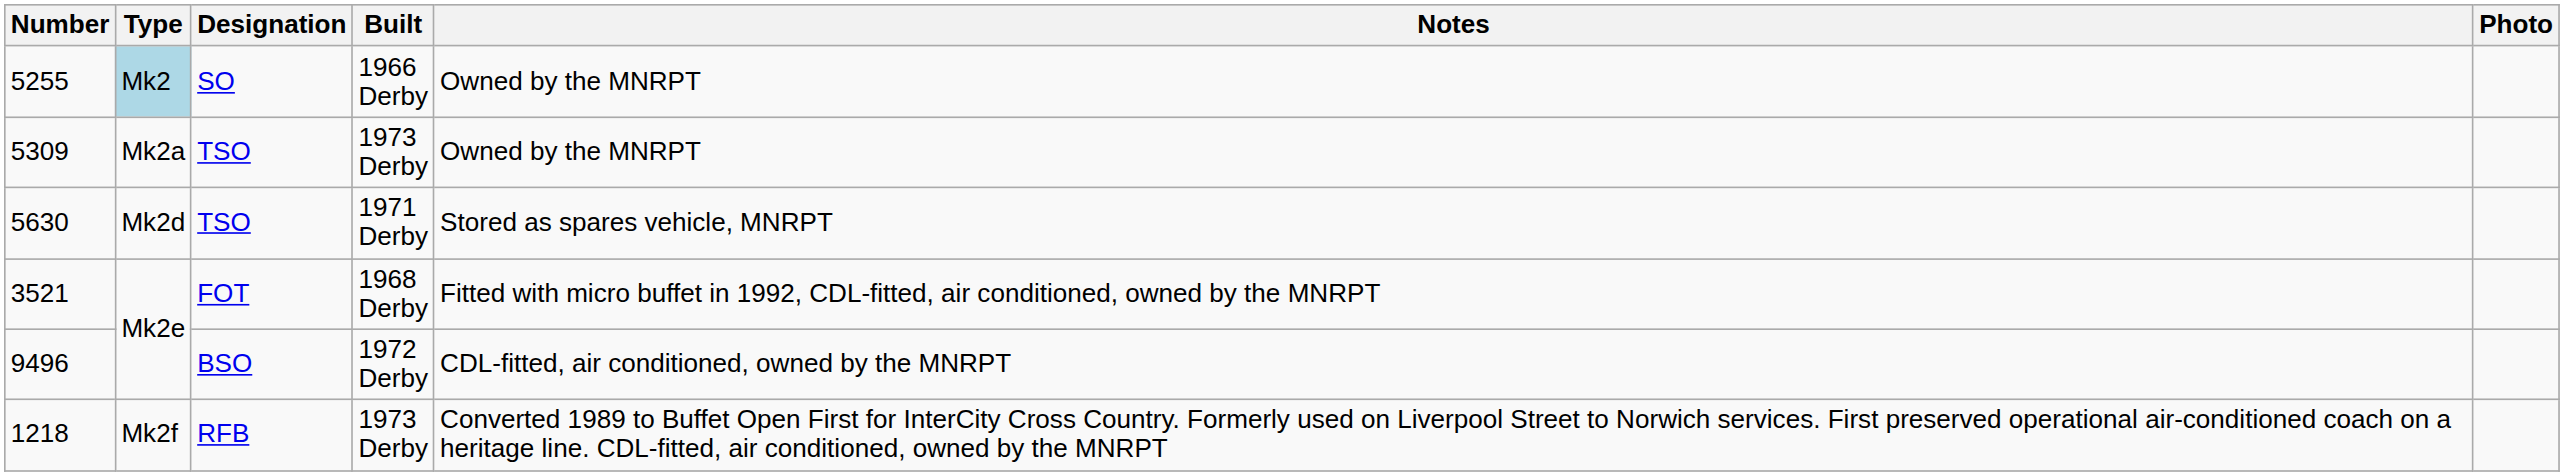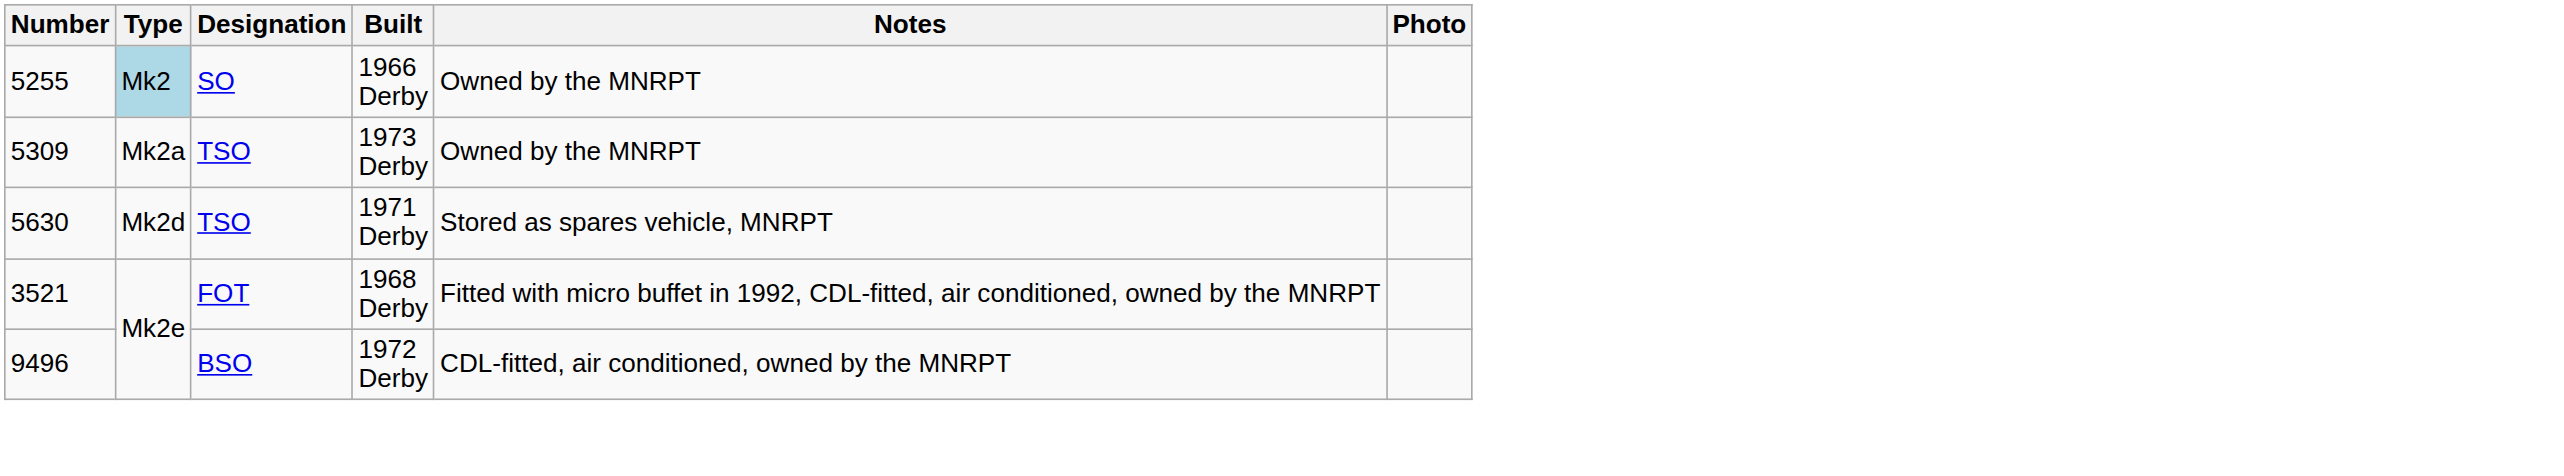- row: 1218 | Mk2f | RFB | 1973 Derby | Converted 1989 to Buffet Open First for InterCity Cross Country. Formerly used on Liverpool Street to Norwich services. First preserved operational air-conditioned coach on a heritage line. CDL-fitted, air conditioned, owned by the MNRPT
